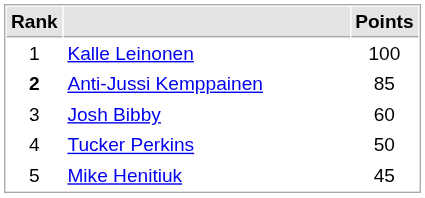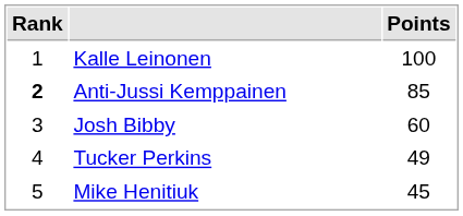Tucker Perkins | Points: 50 -> 49
